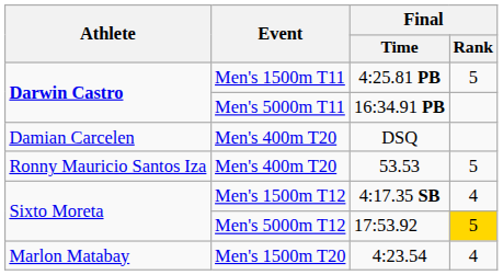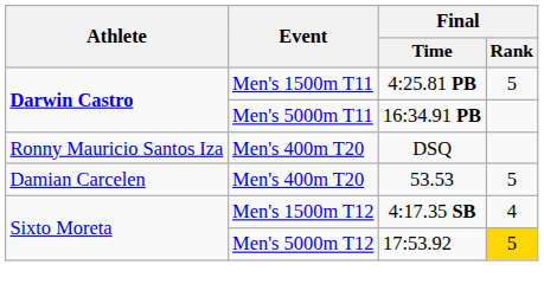DSQ | Athlete: Damian Carcelen -> Ronny Mauricio Santos Iza
53.53 | Athlete: Ronny Mauricio Santos Iza -> Damian Carcelen
- row: Marlon Matabay | Men's 1500m T20 | 4:23.54 | 4
